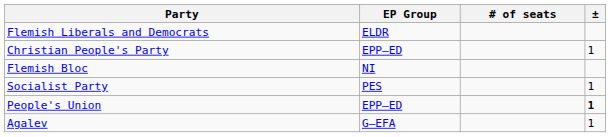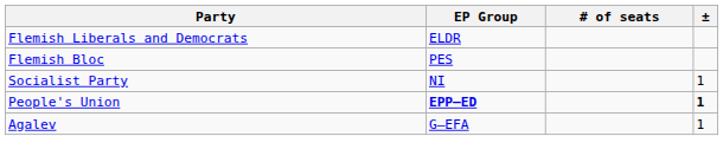- row: Christian People's Party | EPP–ED | 1
Flemish Bloc | EP Group: NI -> PES
Socialist Party | EP Group: PES -> NI
People's Union | EP Group: normal -> bold
